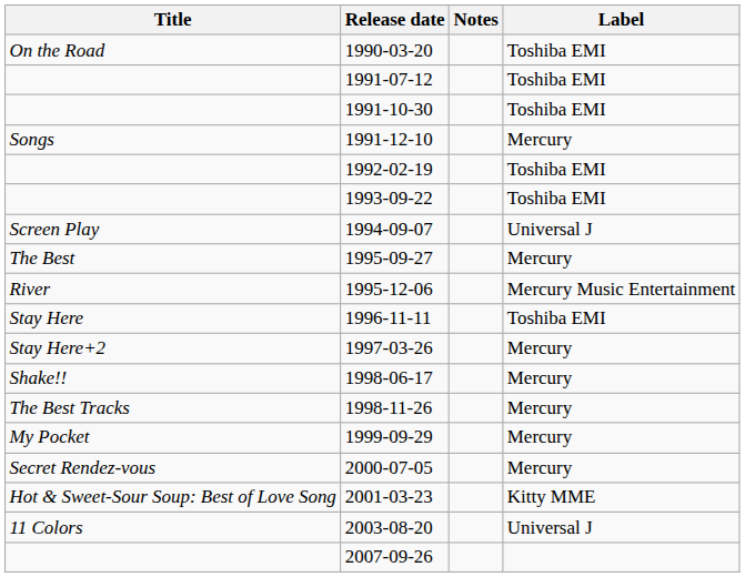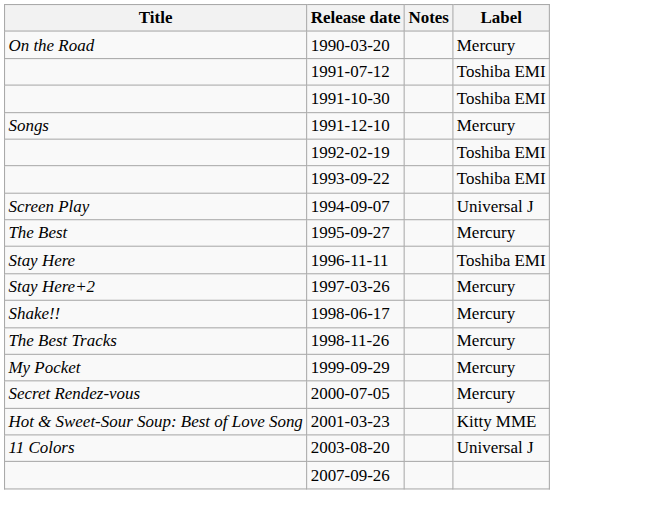1990-03-20 | Label: Toshiba EMI -> Mercury
- row: River | 1995-12-06 | Mercury Music Entertainment
